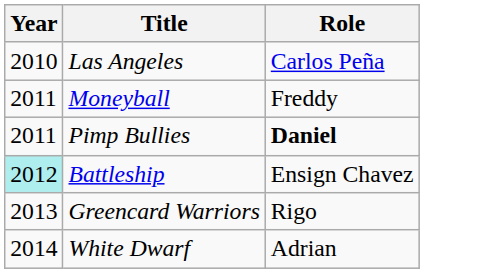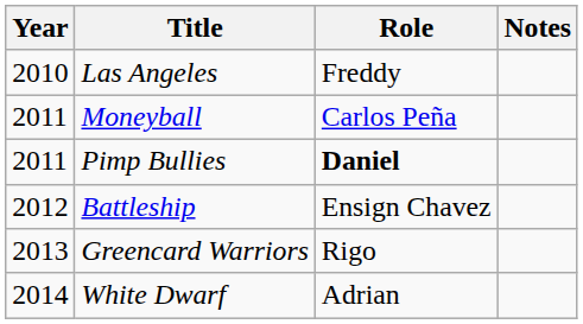+ column: Notes
Las Angeles | Role: Carlos Peña -> Freddy
Moneyball | Role: Freddy -> Carlos Peña
Battleship | Year: paleturquoise background -> no background
